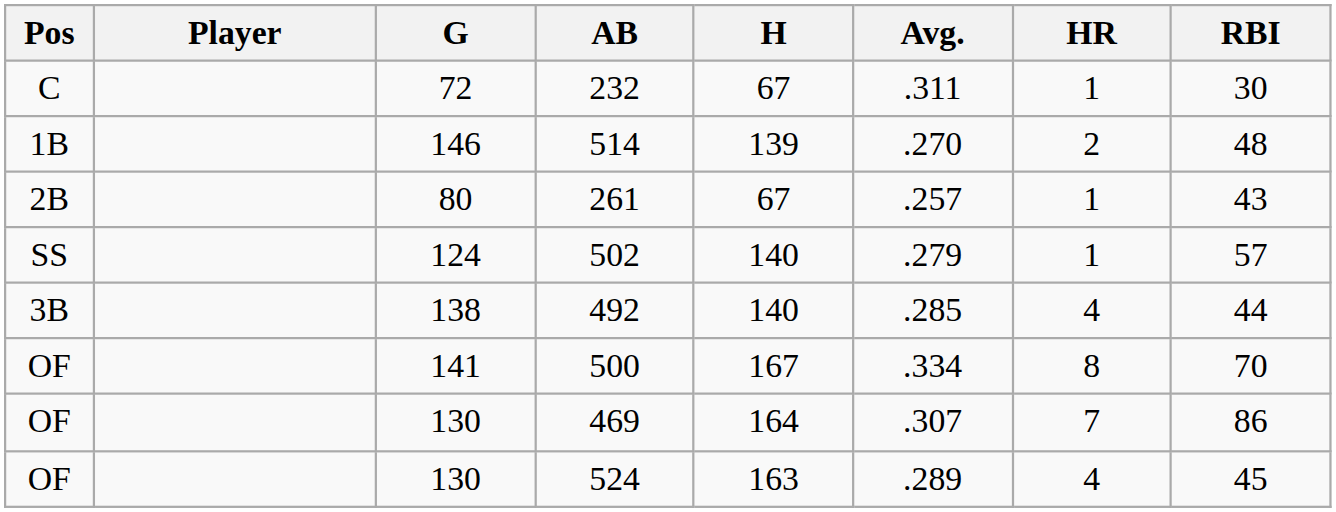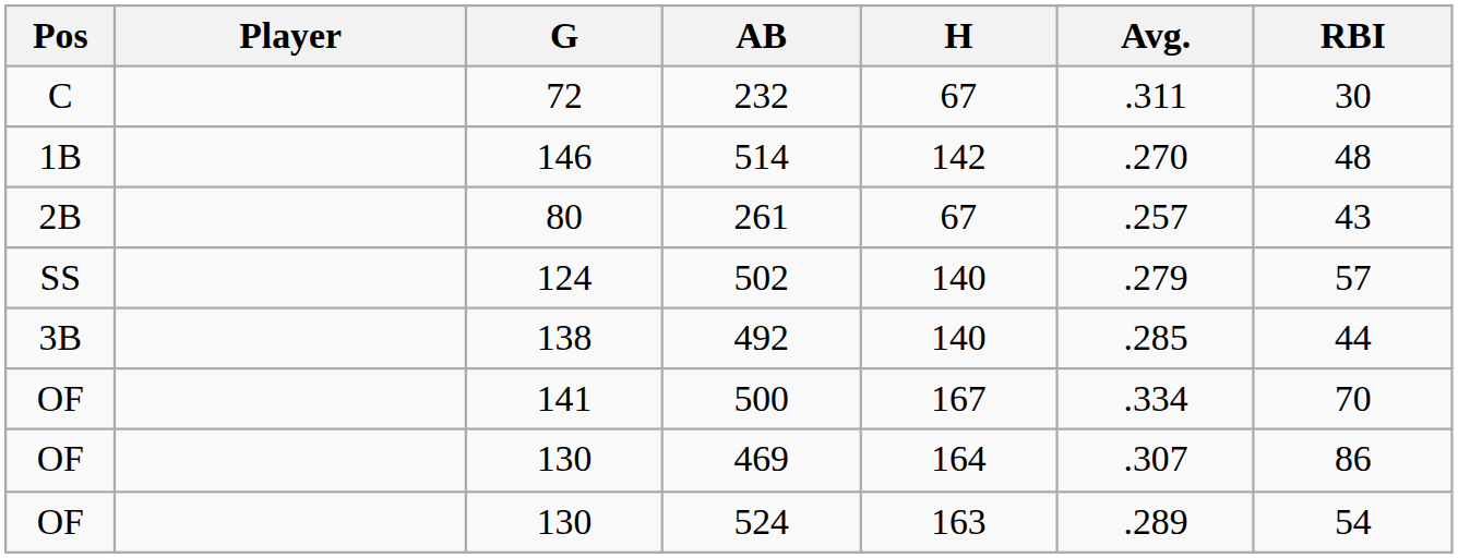- column: HR | 1 | 2 | 1 | 1 | 4 | 8 | 7 | 4
514 | H: 139 -> 142
524 | RBI: 45 -> 54
